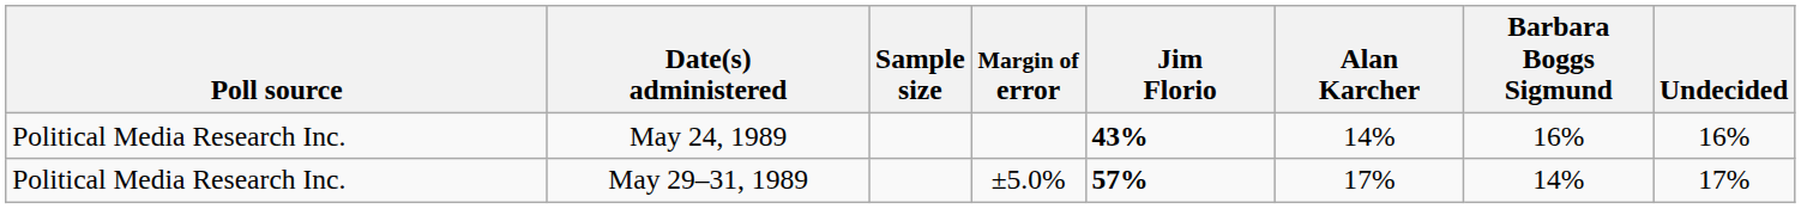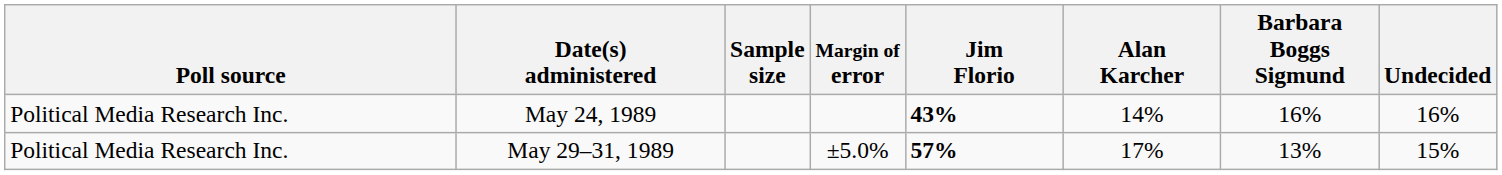May 29–31, 1989 | Barbara Boggs Sigmund: 14% -> 13%
May 29–31, 1989 | Undecided: 17% -> 15%
